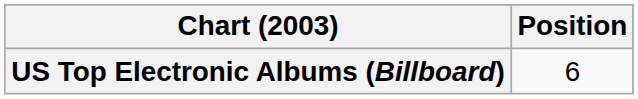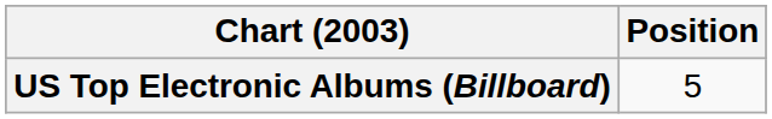US Top Electronic Albums (Billboard) | Position: 6 -> 5
